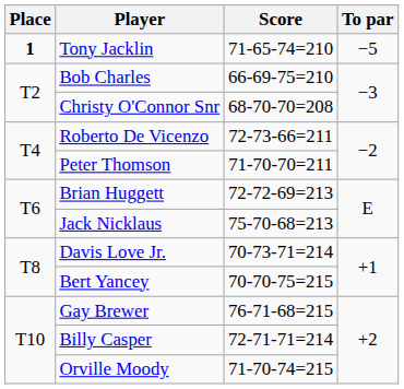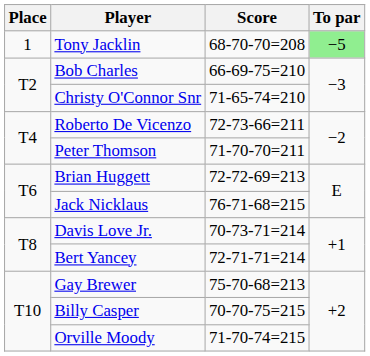Tony Jacklin | Place: bold -> normal
Tony Jacklin | Score: 71-65-74=210 -> 68-70-70=208
Tony Jacklin | To par: no background -> lightgreen background
Christy O'Connor Snr | Score: 68-70-70=208 -> 71-65-74=210
Jack Nicklaus | Score: 75-70-68=213 -> 76-71-68=215
Bert Yancey | Score: 70-70-75=215 -> 72-71-71=214
Gay Brewer | Score: 76-71-68=215 -> 75-70-68=213
Billy Casper | Score: 72-71-71=214 -> 70-70-75=215
